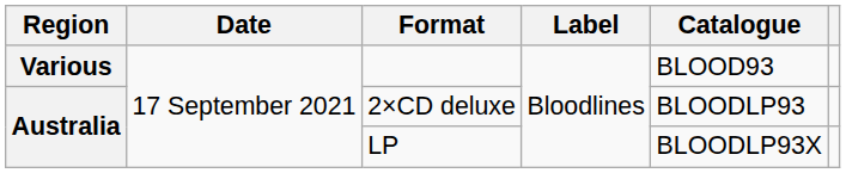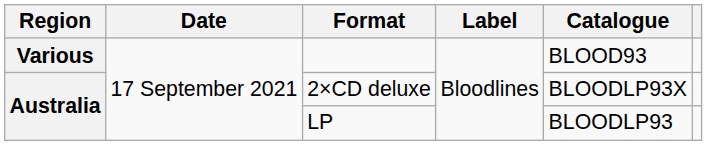2×CD deluxe | Catalogue: BLOODLP93 -> BLOODLP93X
LP | Catalogue: BLOODLP93X -> BLOODLP93
